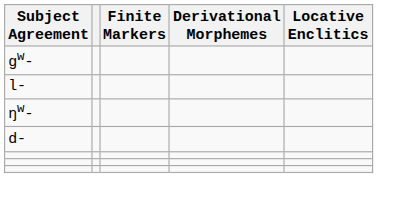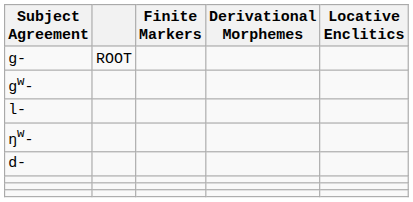+ row: ɡ- | ROOT
